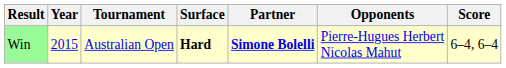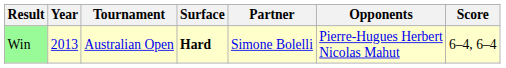Win | Year: 2015 -> 2013
Win | Partner: bold -> normal
